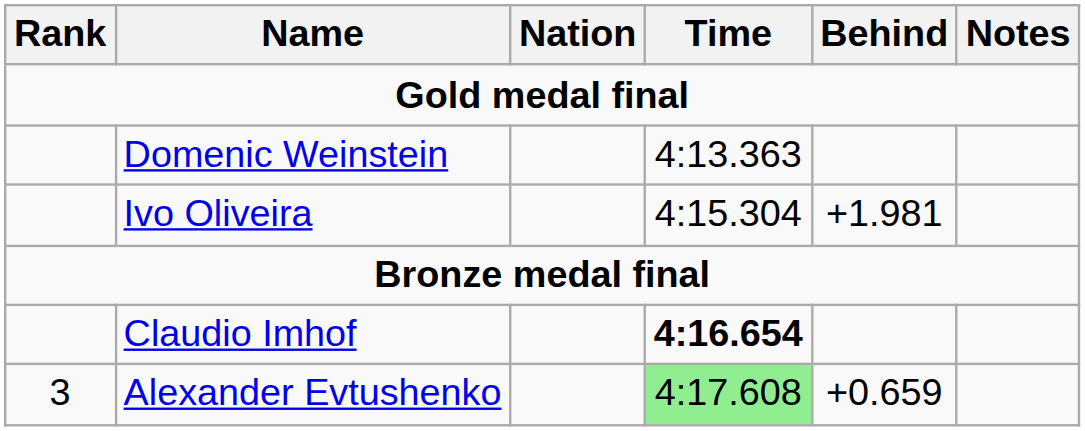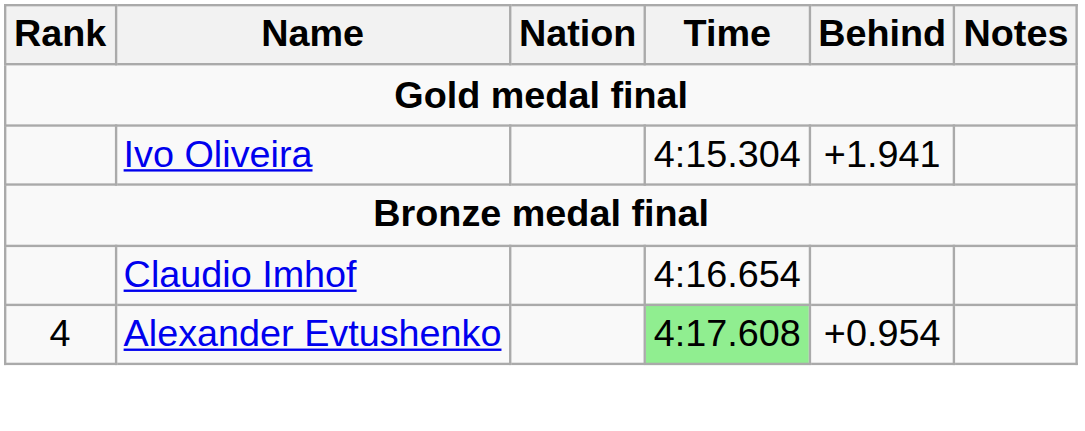- row: Domenic Weinstein | 4:13.363
Ivo Oliveira | Behind: +1.981 -> +1.941
Claudio Imhof | Time: bold -> normal
Alexander Evtushenko | Rank: 3 -> 4
Alexander Evtushenko | Behind: +0.659 -> +0.954
